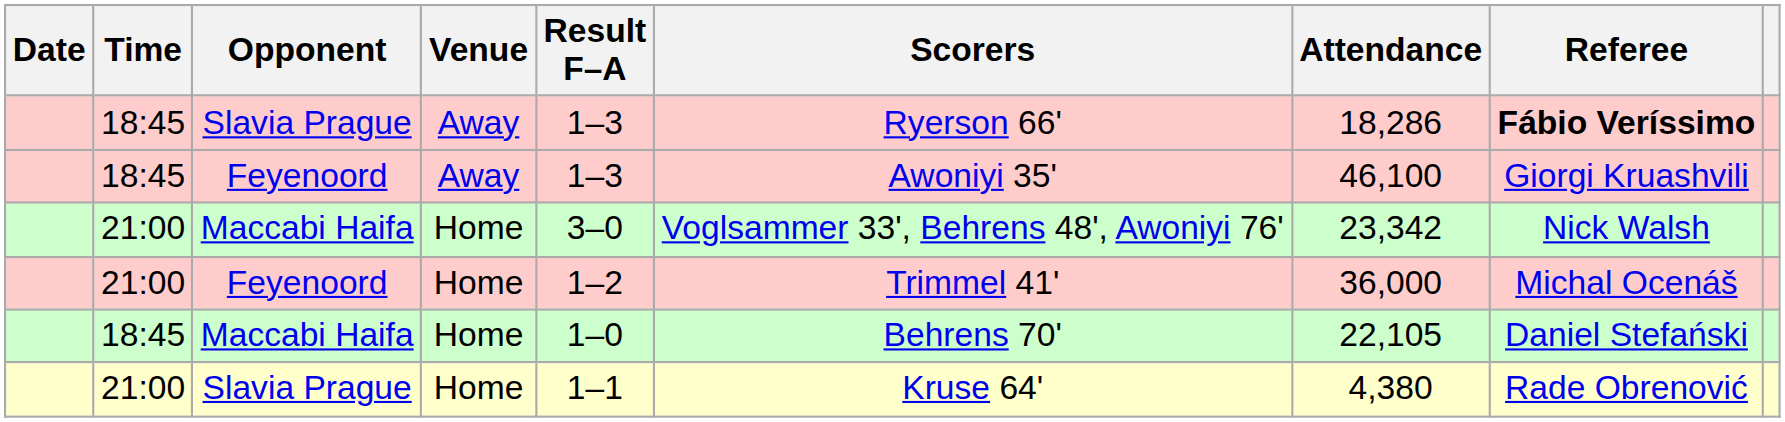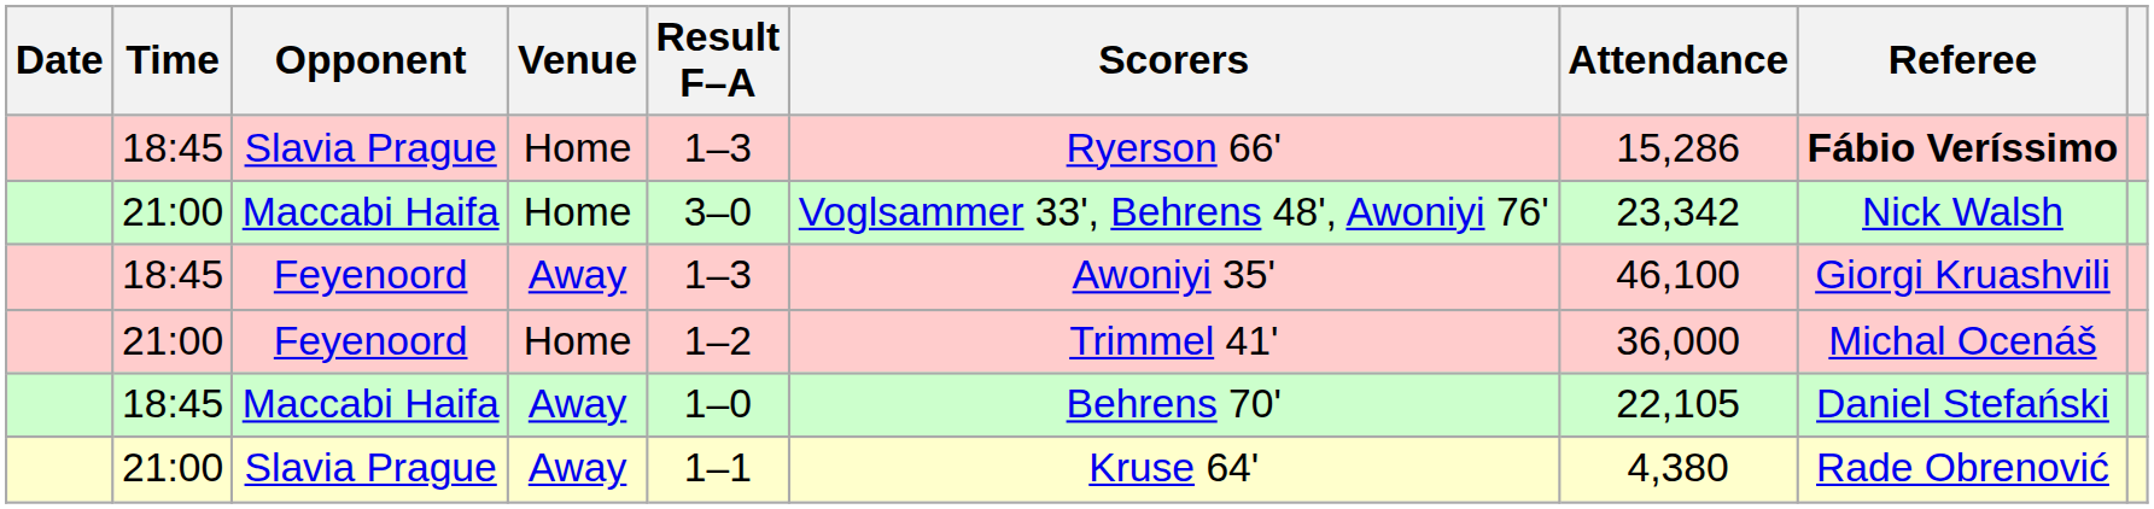18:45 / Slavia Prague | Venue: Away -> Home
18:45 / Slavia Prague | Attendance: 18,286 -> 15,286
rows swapped: 21:00 / Maccabi Haifa <-> 18:45 / Feyenoord
18:45 / Maccabi Haifa | Venue: Home -> Away
21:00 / Slavia Prague | Venue: Home -> Away
